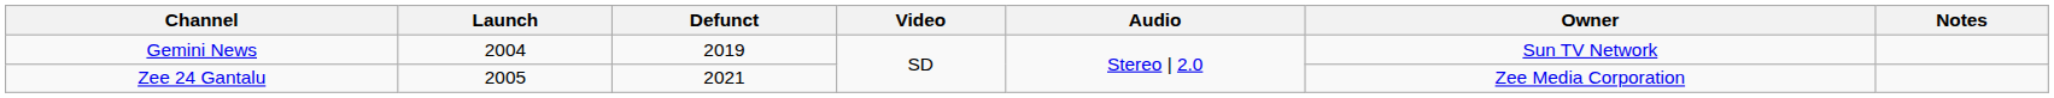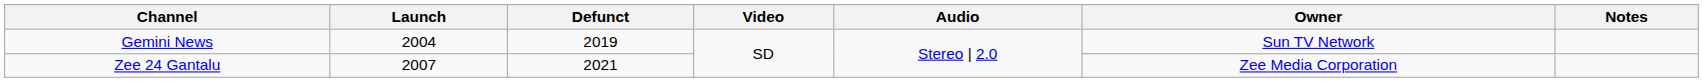Zee 24 Gantalu | Launch: 2005 -> 2007
